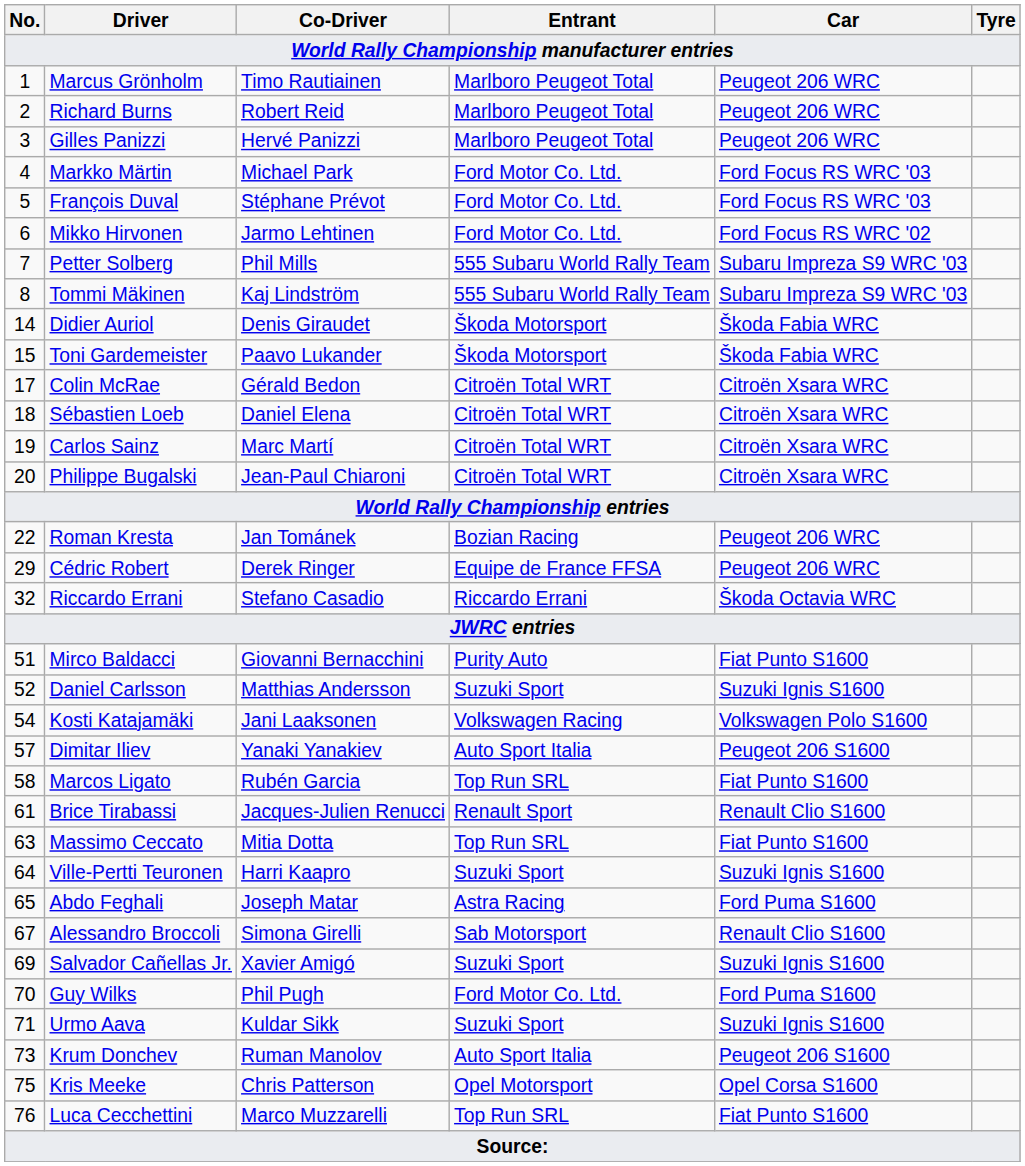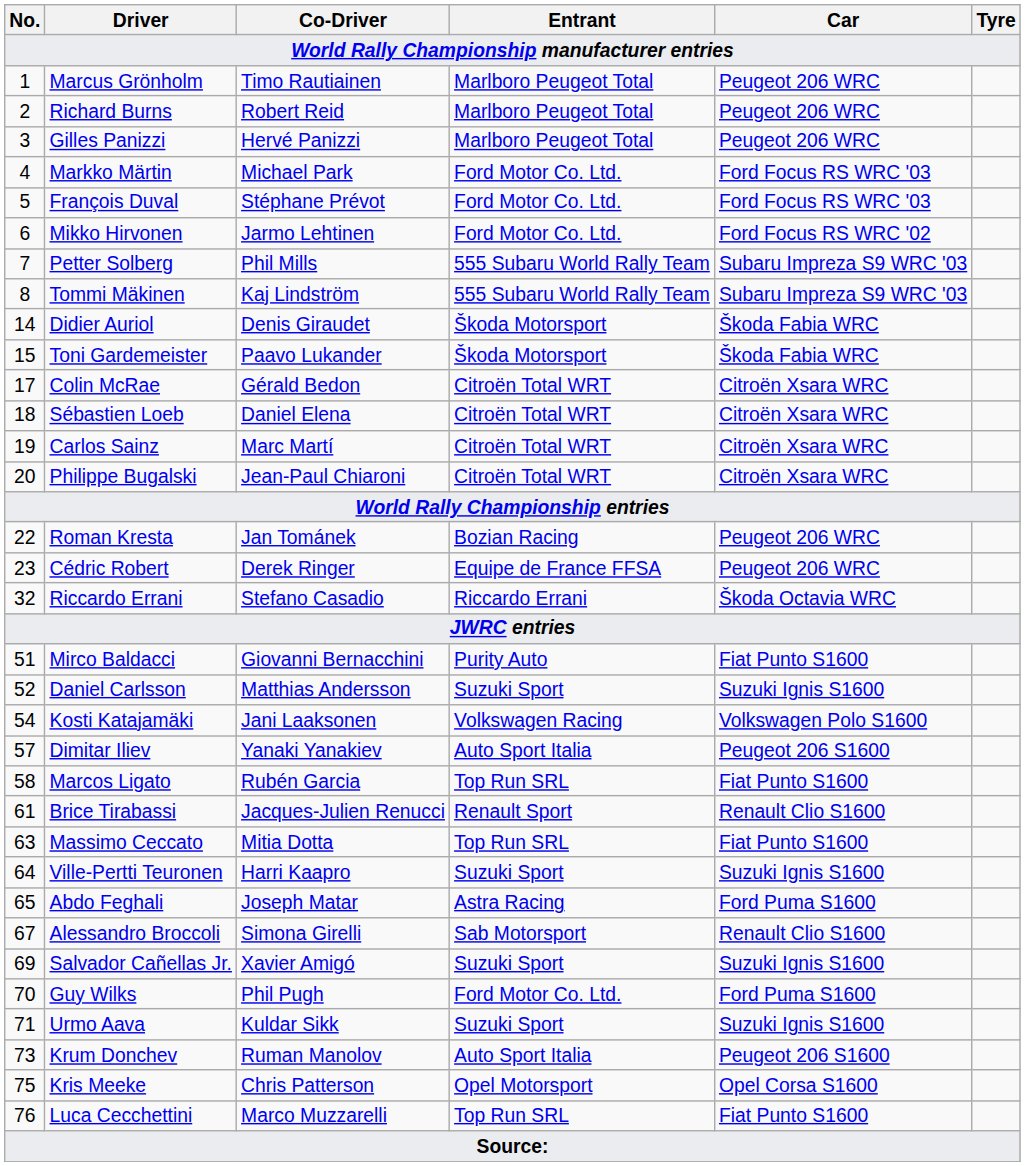Cédric Robert | No.: 29 -> 23
